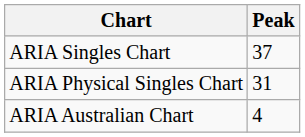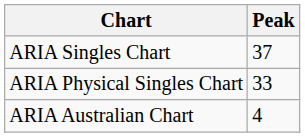ARIA Physical Singles Chart | Peak: 31 -> 33
